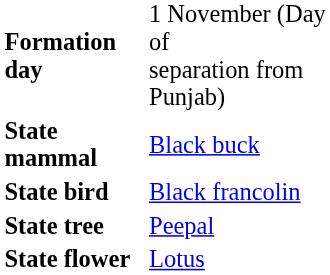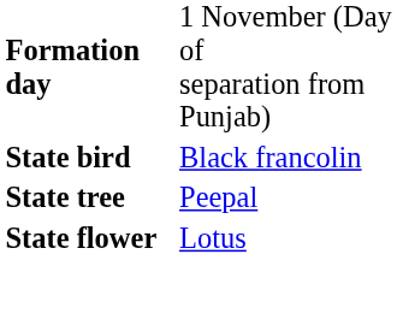- row: State mammal | Black buck
